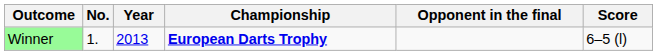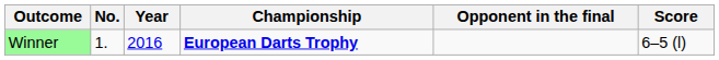Winner | Year: 2013 -> 2016
